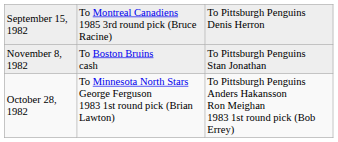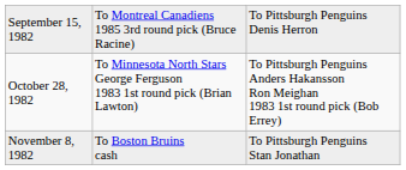rows swapped: October 28, 1982 <-> November 8, 1982
